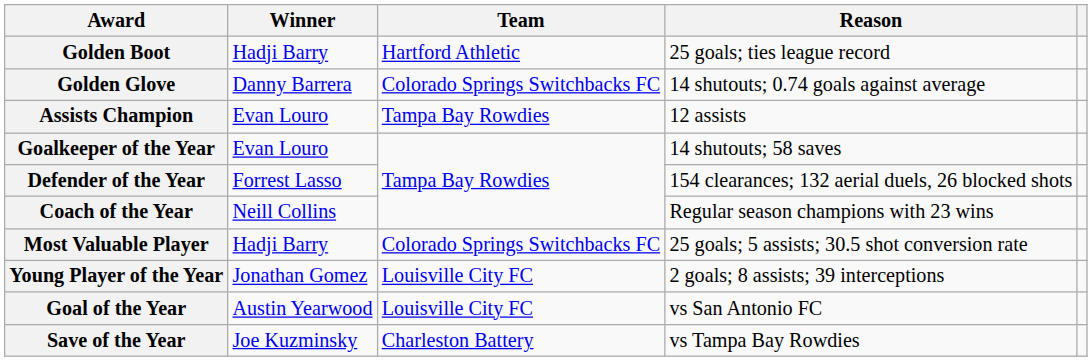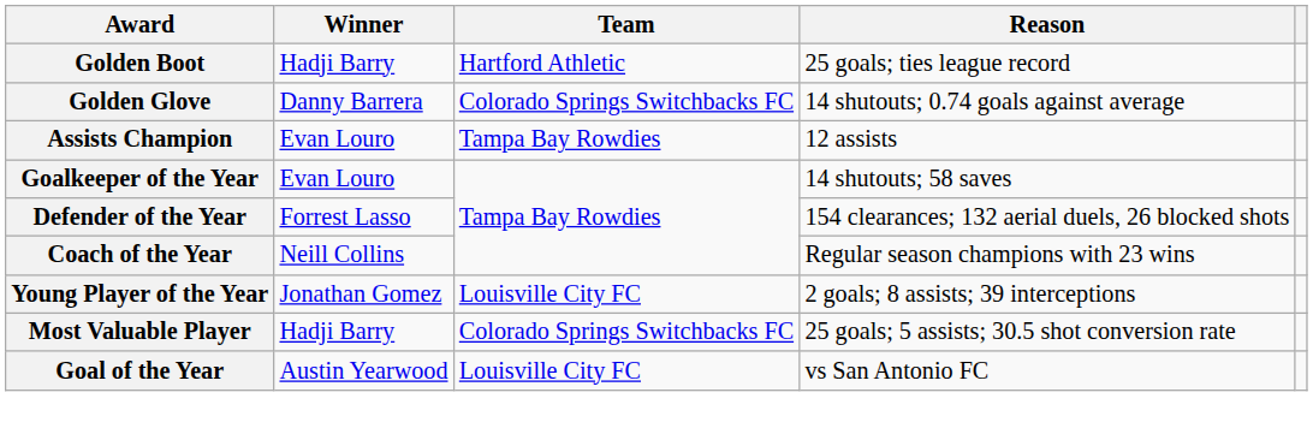rows swapped: Young Player of the Year <-> Most Valuable Player
- row: Save of the Year | Joe Kuzminsky | Charleston Battery | vs Tampa Bay Rowdies
